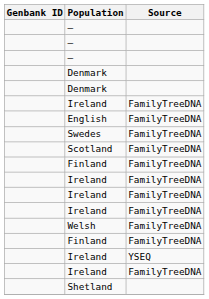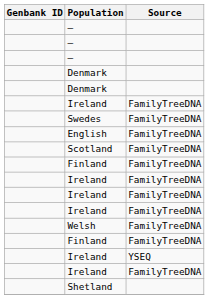rows swapped: Swedes <-> English
